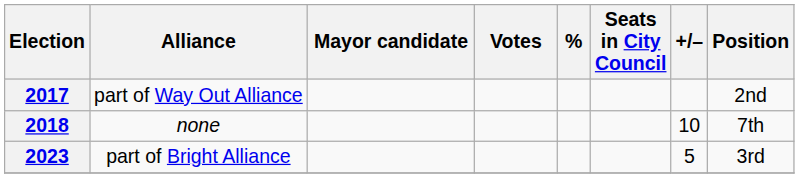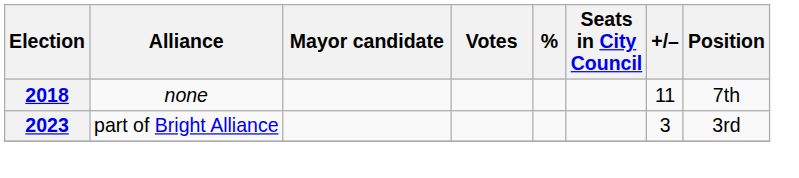- row: 2017 | part of Way Out Alliance | 2nd
2018 | +/–: 10 -> 11
2023 | +/–: 5 -> 3
